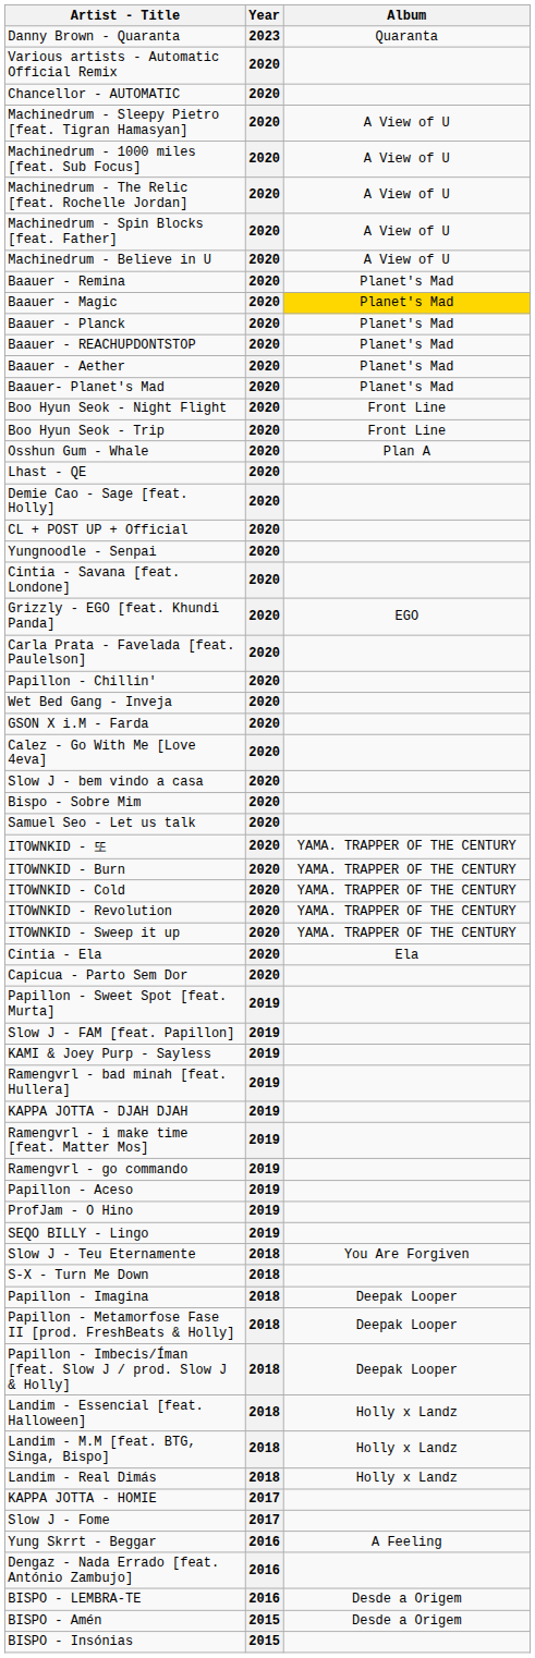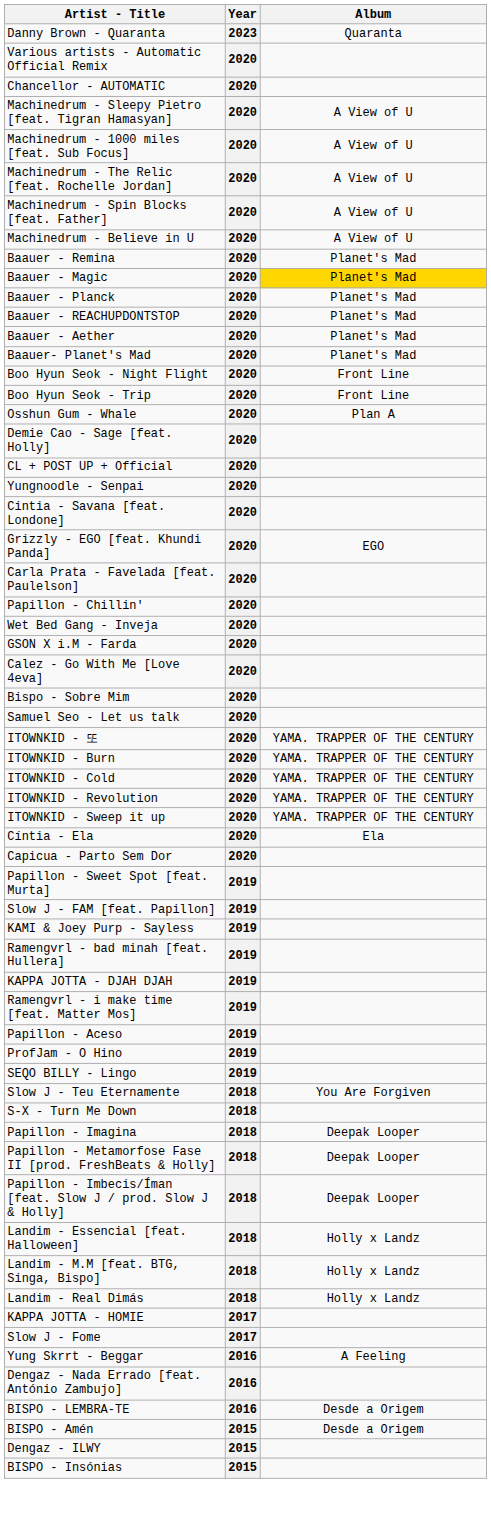- row: Lhast - QE | 2020
- row: Slow J - bem vindo a casa | 2020
- row: Ramengvrl - go commando | 2019
+ row: Dengaz - ILWY | 2015
